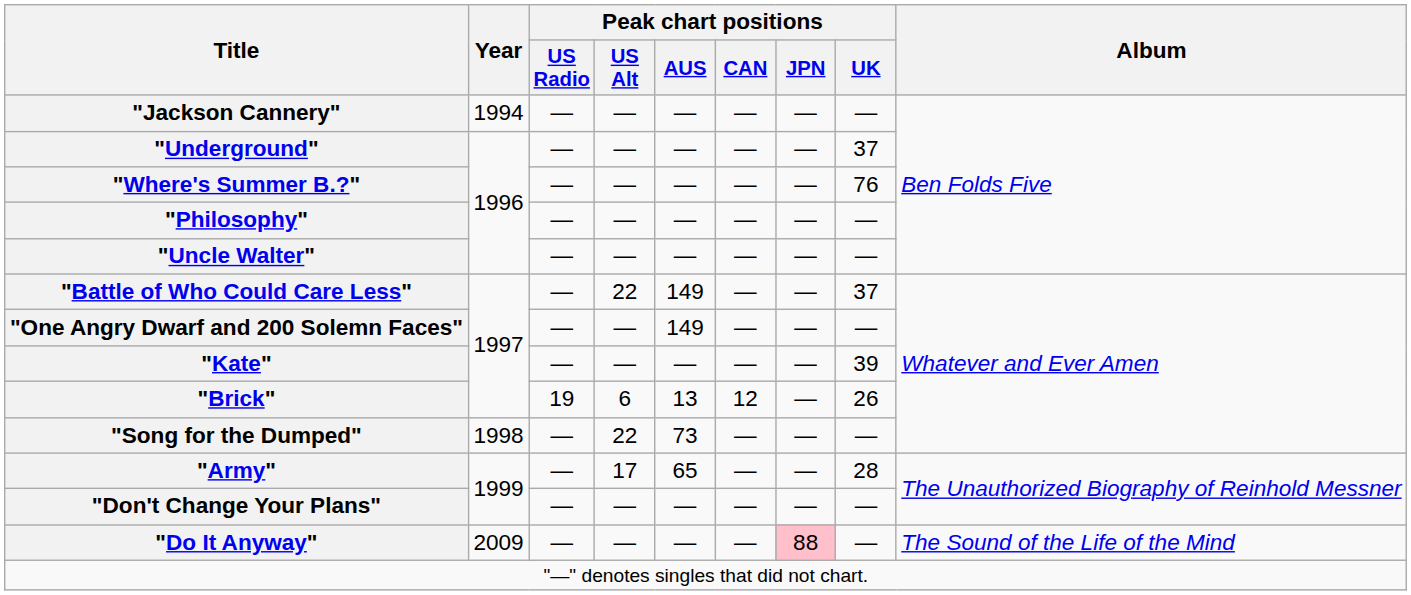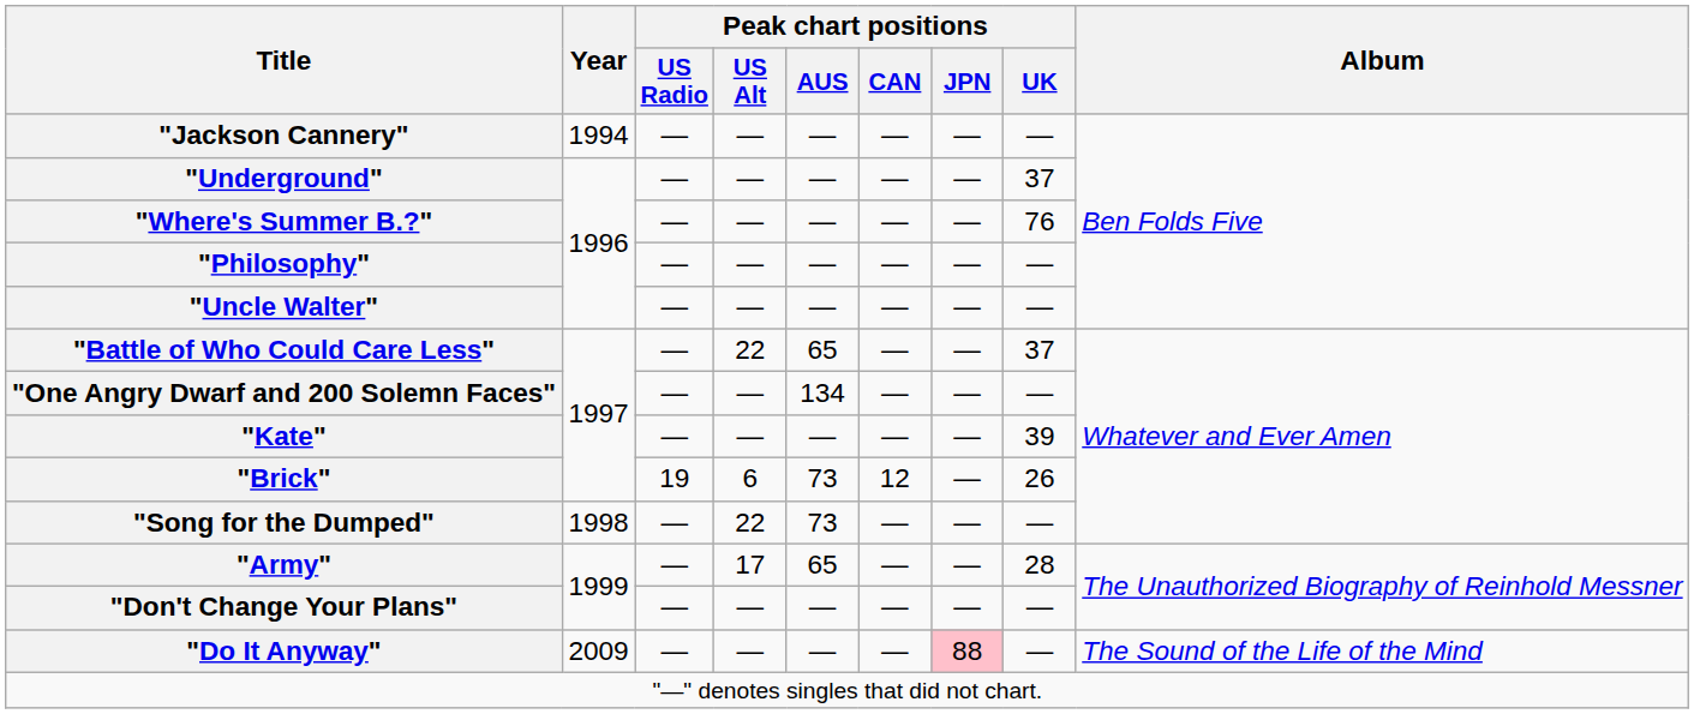"Battle of Who Could Care Less" | Peak chart positions / AUS: 149 -> 65
"One Angry Dwarf and 200 Solemn Faces" | Peak chart positions / AUS: 149 -> 134
"Brick" | Peak chart positions / AUS: 13 -> 73
